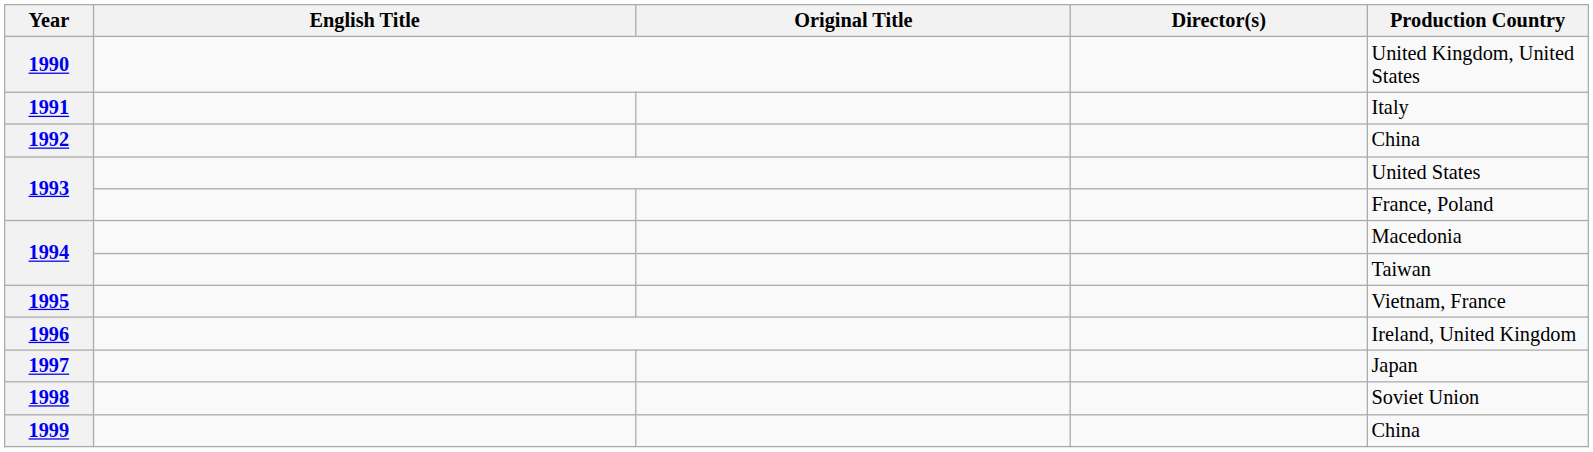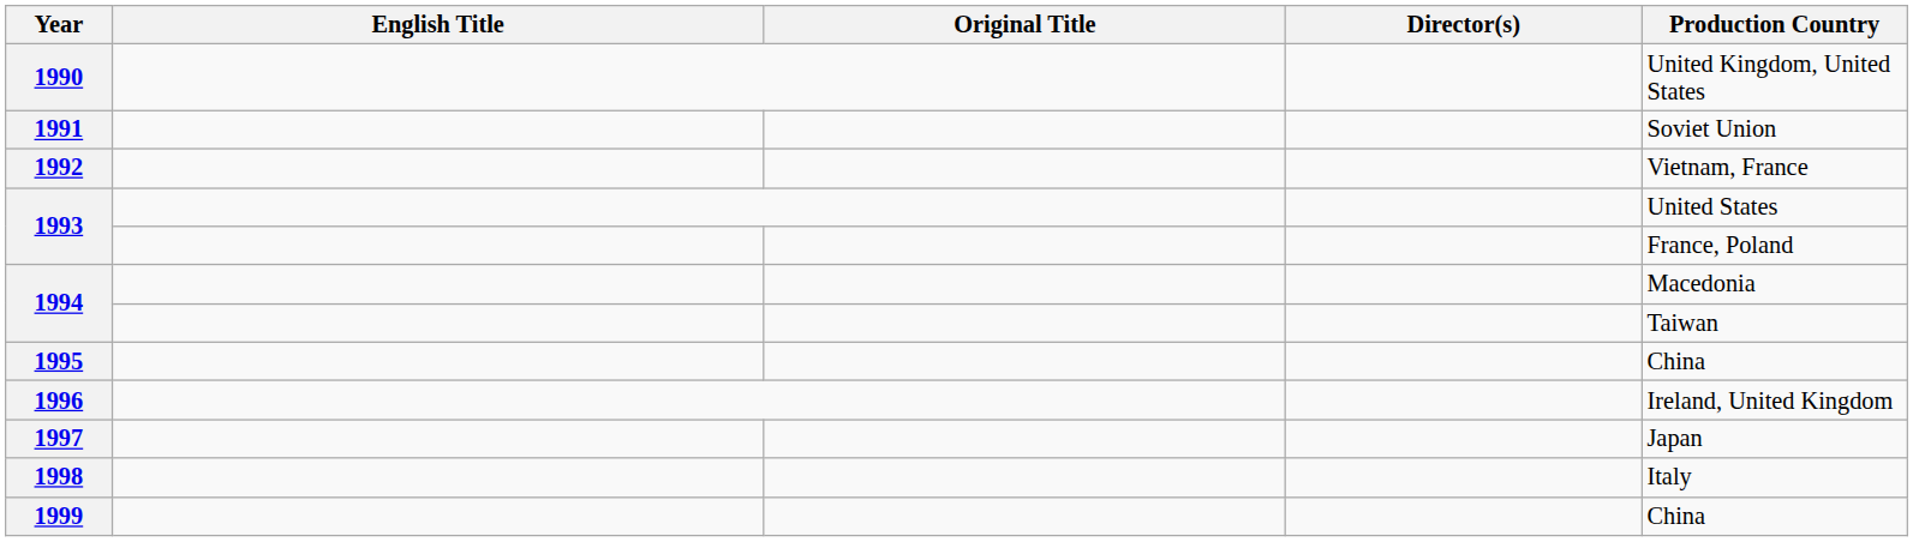1991 | Production Country: Italy -> Soviet Union
1992 | Production Country: China -> Vietnam, France
1995 | Production Country: Vietnam, France -> China
1998 | Production Country: Soviet Union -> Italy
